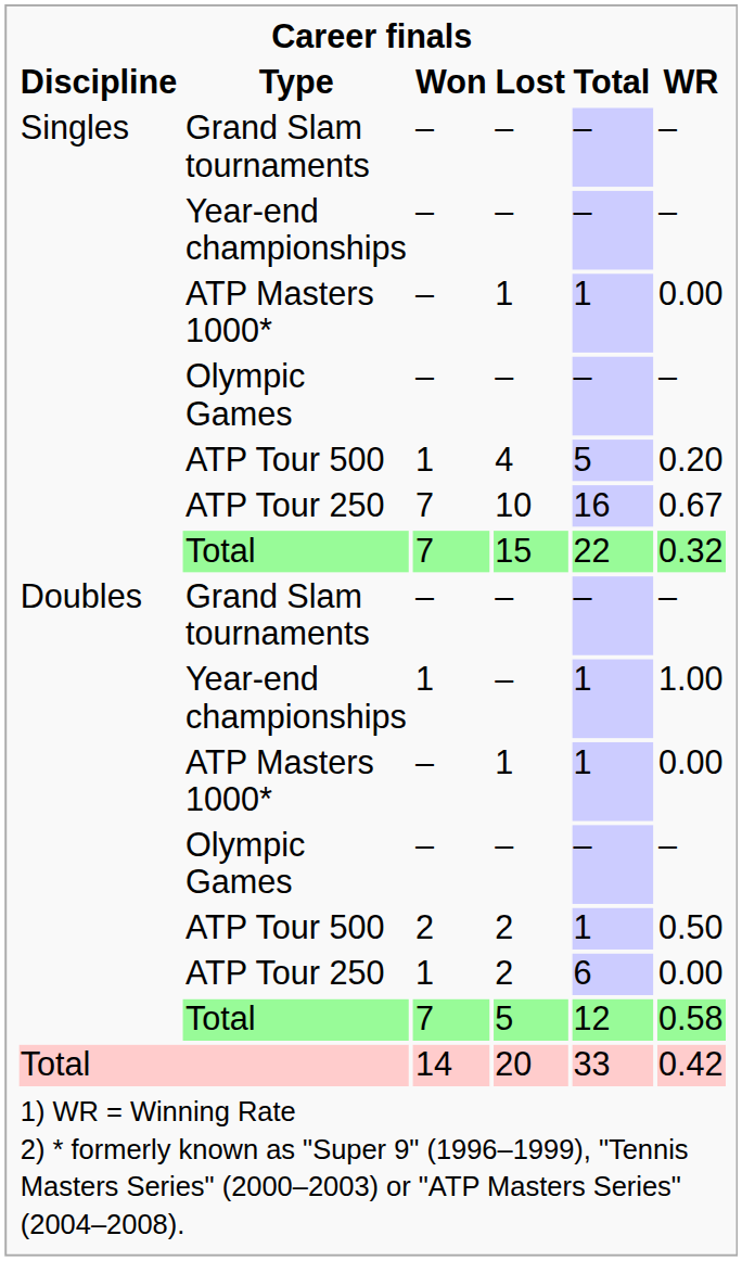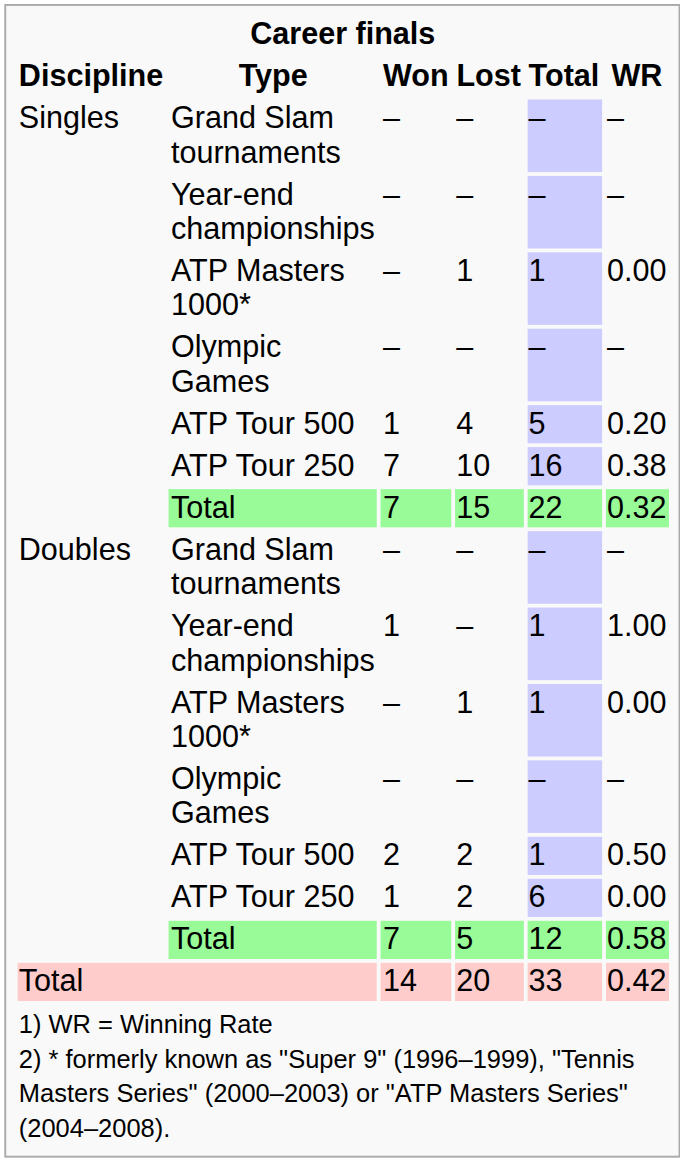10 | WR: 0.67 -> 0.38
